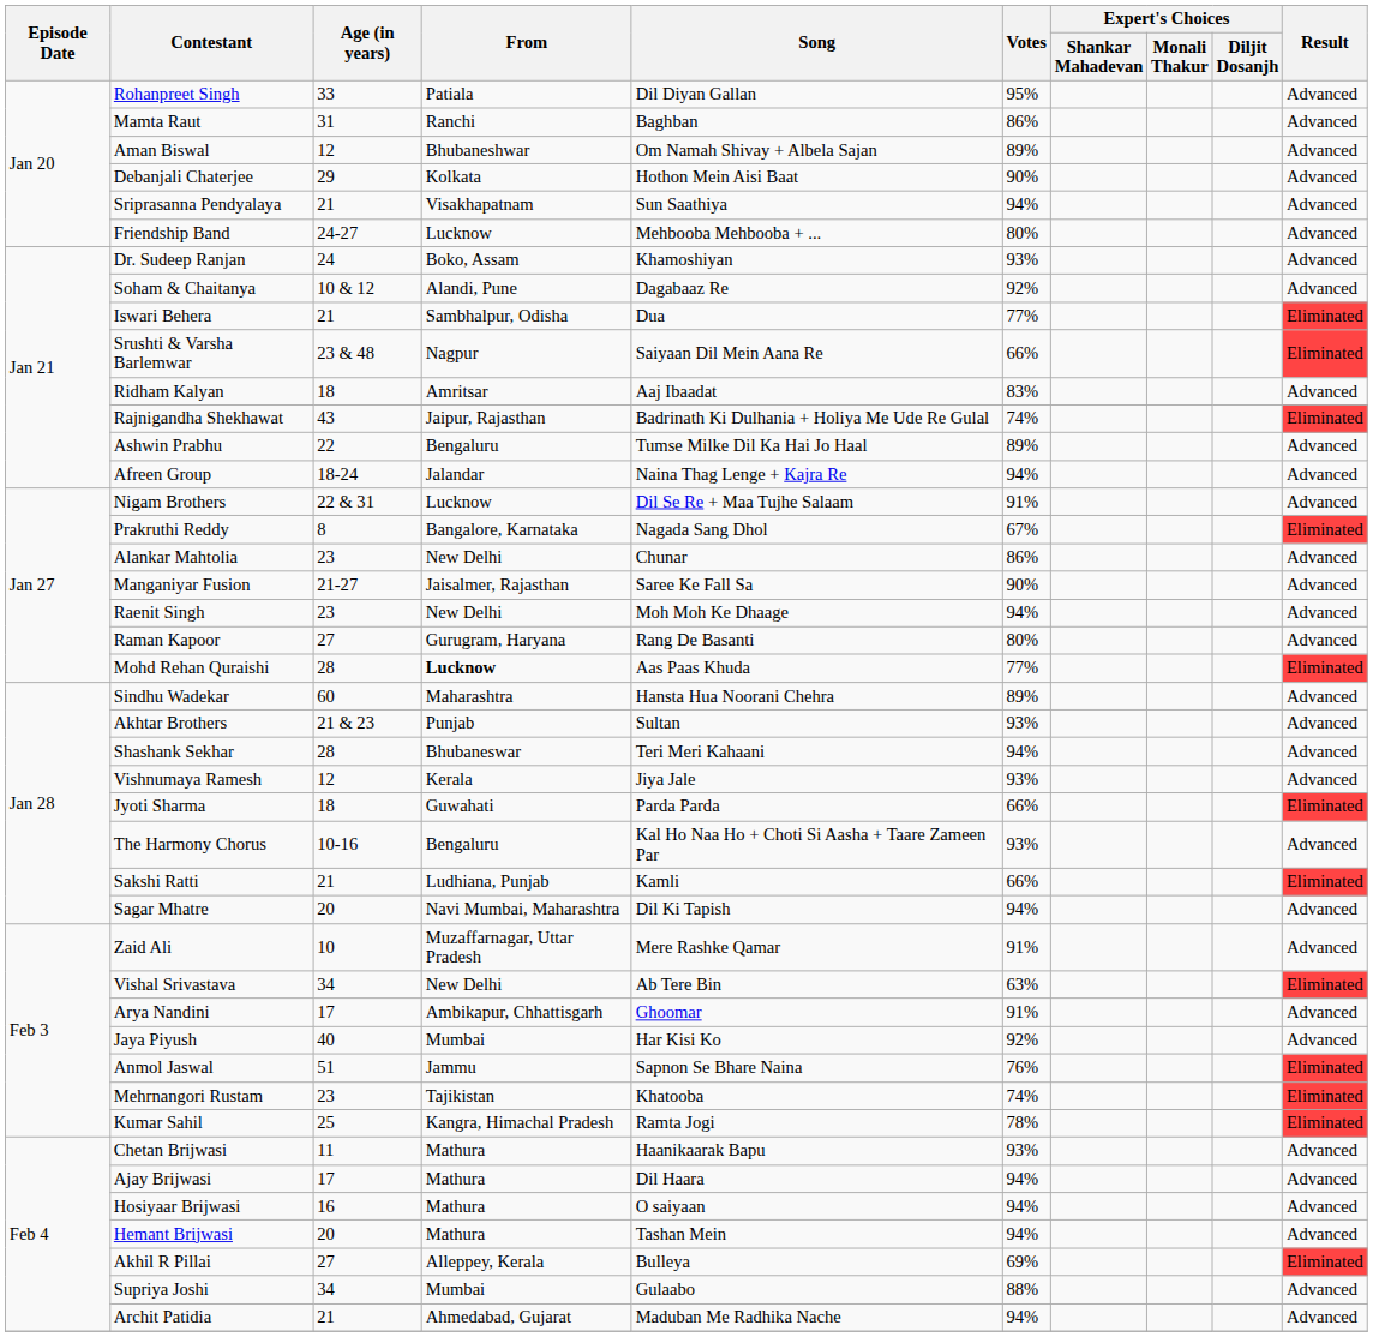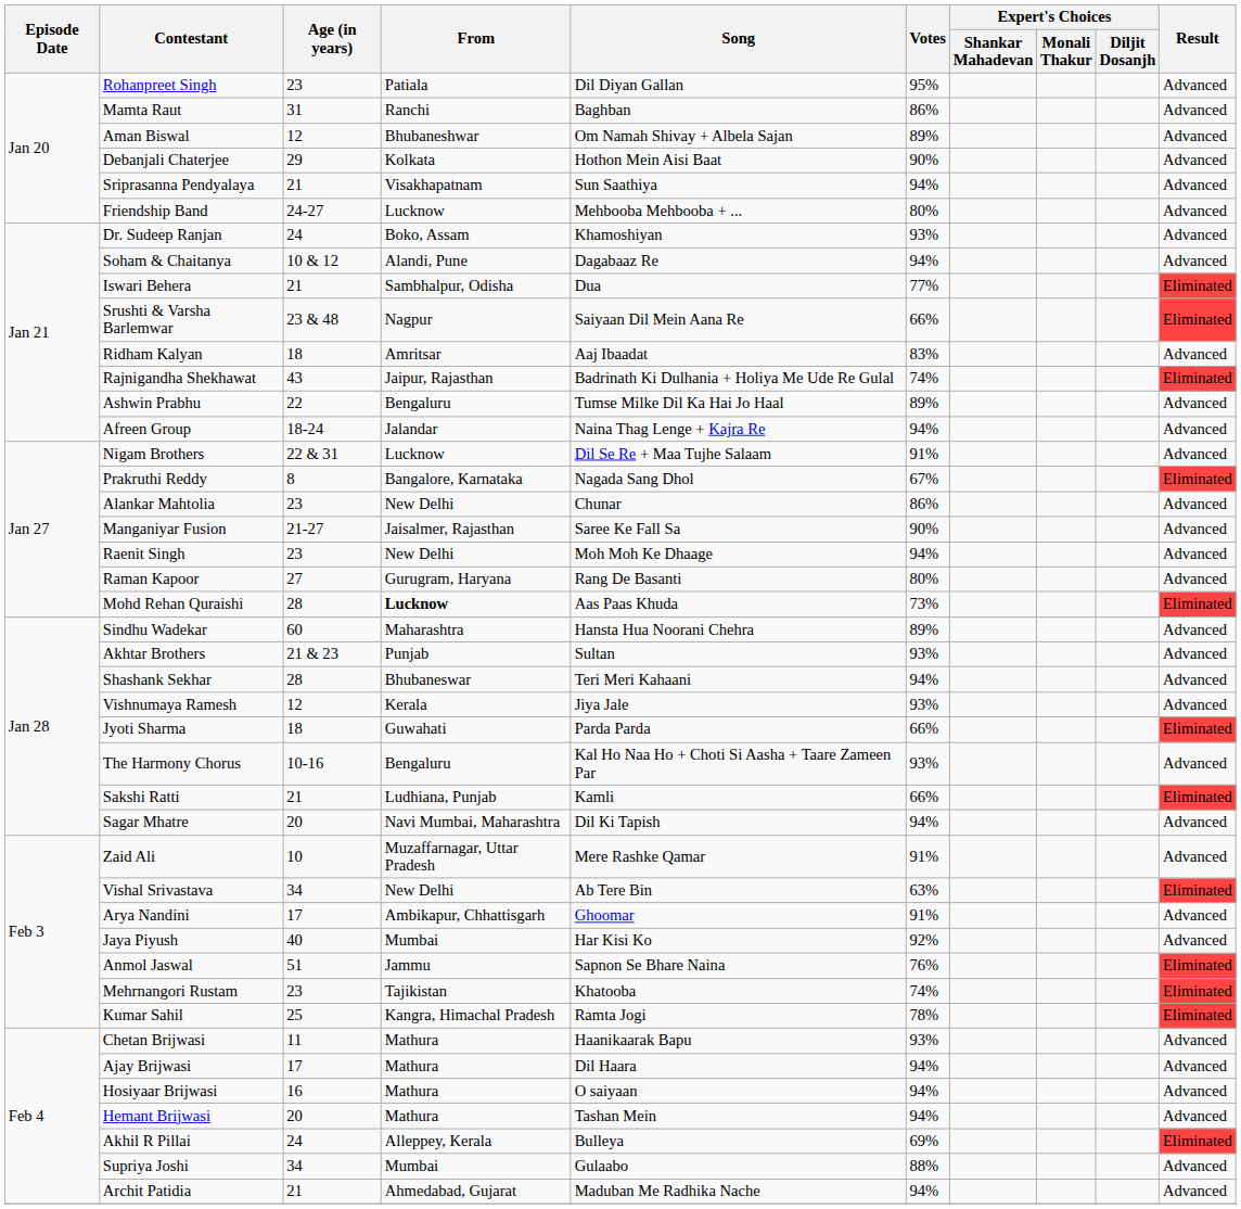Rohanpreet Singh | Age (in years): 33 -> 23
Soham & Chaitanya | Votes: 92% -> 94%
Mohd Rehan Quraishi | Votes: 77% -> 73%
Akhil R Pillai | Age (in years): 27 -> 24
